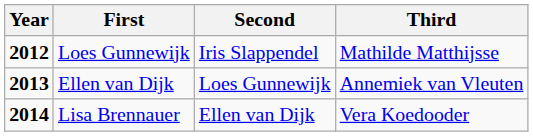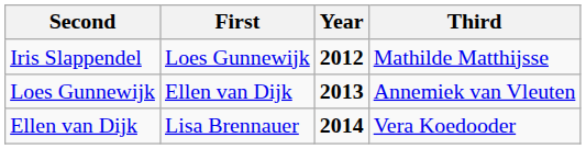columns swapped: Year <-> Second
